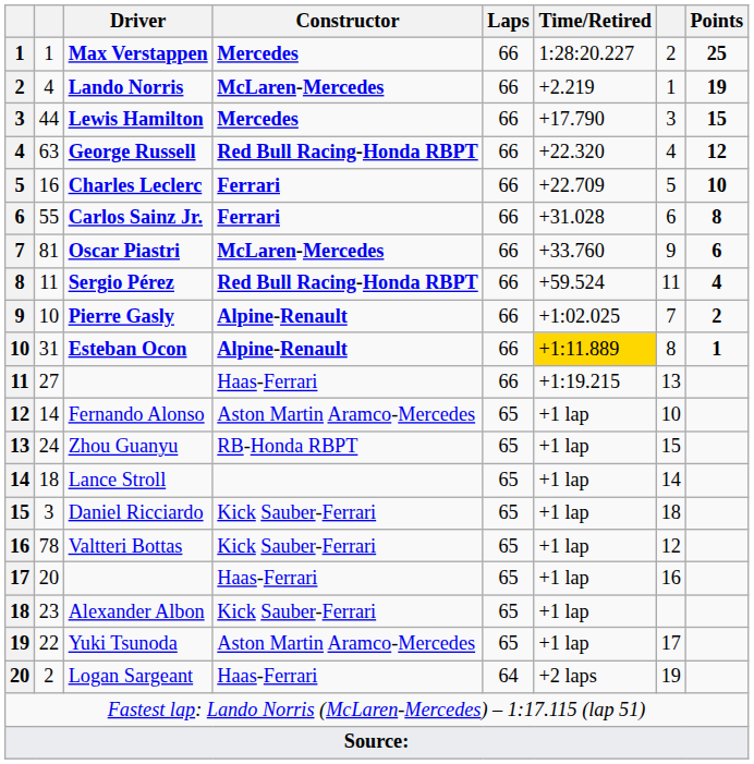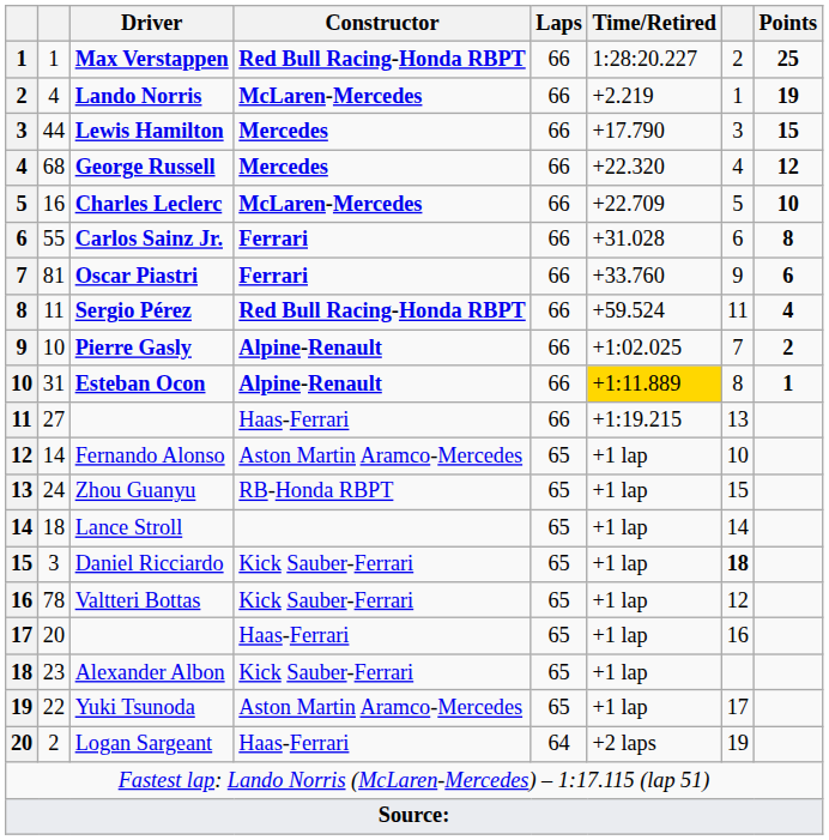Max Verstappen | Constructor: Mercedes -> Red Bull Racing-Honda RBPT
George Russell | column 2: 63 -> 68
George Russell | Constructor: Red Bull Racing-Honda RBPT -> Mercedes
Charles Leclerc | Constructor: Ferrari -> McLaren-Mercedes
Oscar Piastri | Constructor: McLaren-Mercedes -> Ferrari
Daniel Ricciardo | column 7: normal -> bold
